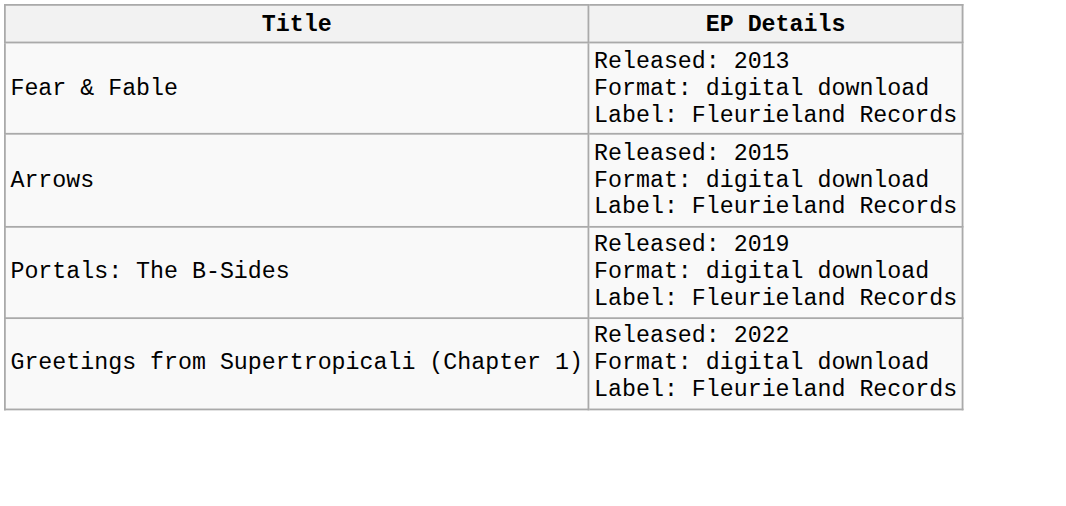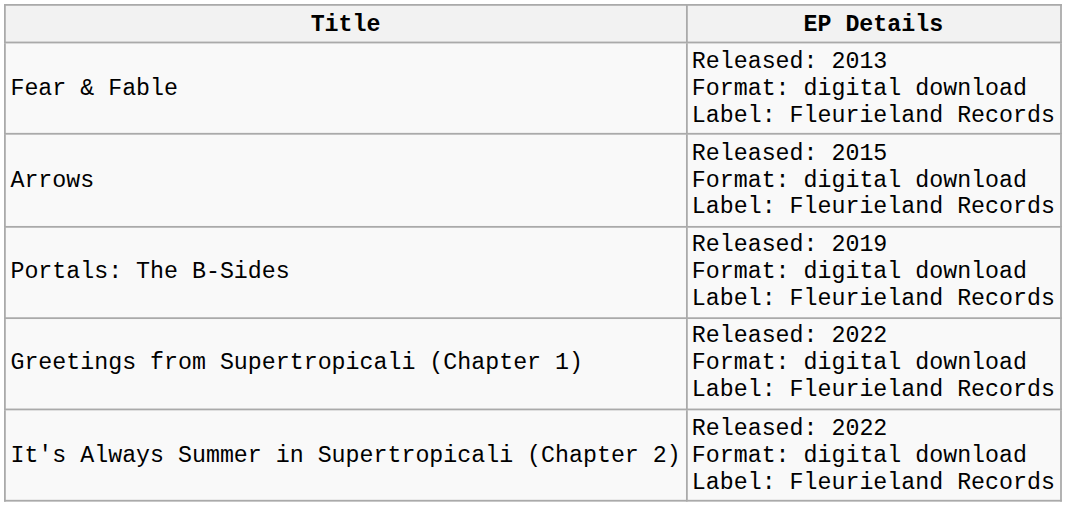+ row: It's Always Summer in Supertropicali (Chapter 2) | Released: 2022 Format: digital download Label: Fleurieland Records
